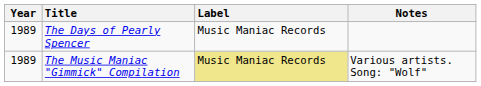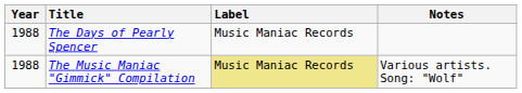The Days of Pearly Spencer | Year: 1989 -> 1988
The Music Maniac "Gimmick" Compilation | Year: 1989 -> 1988
